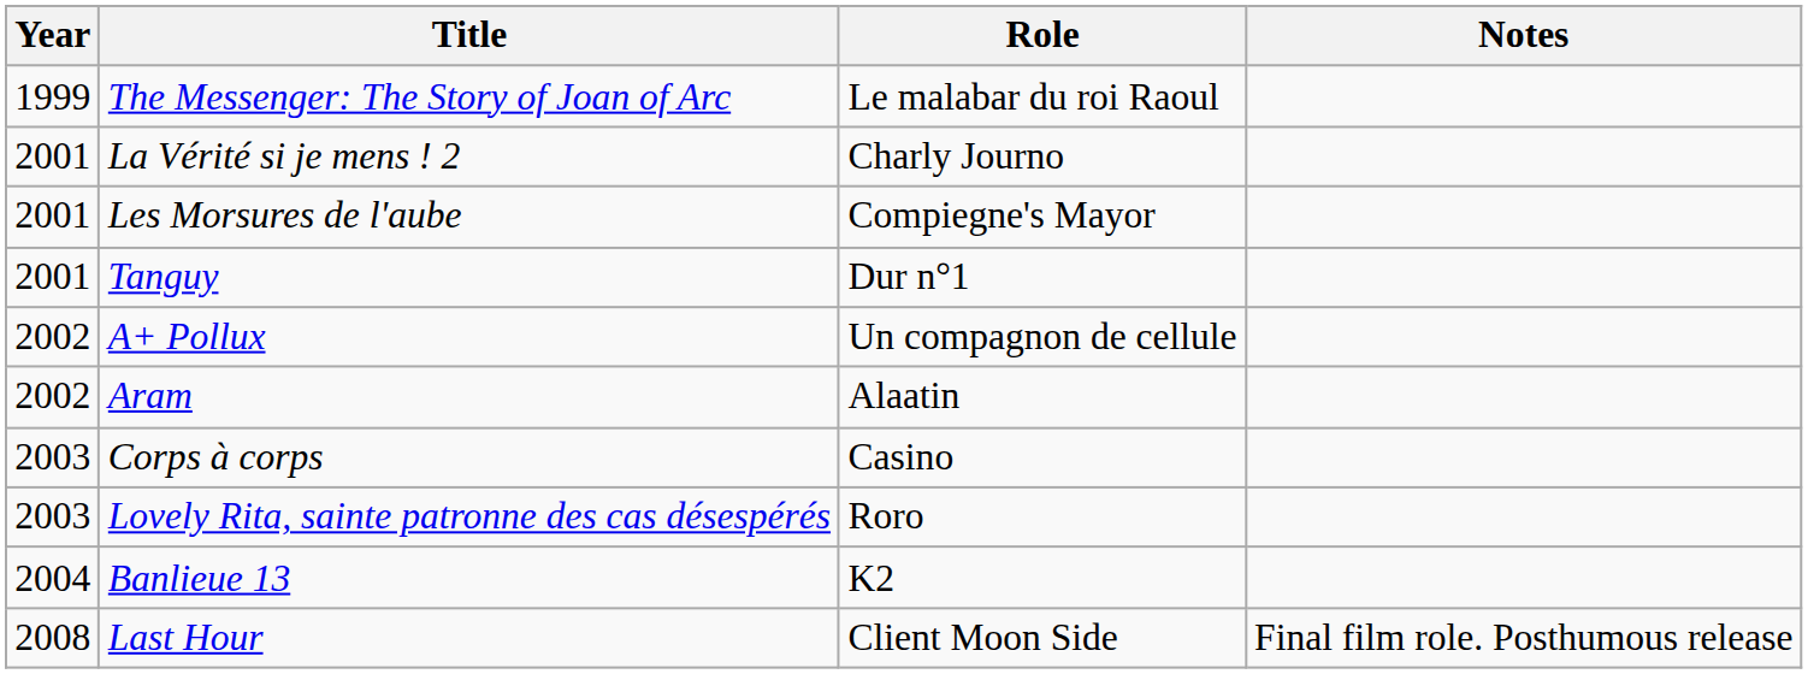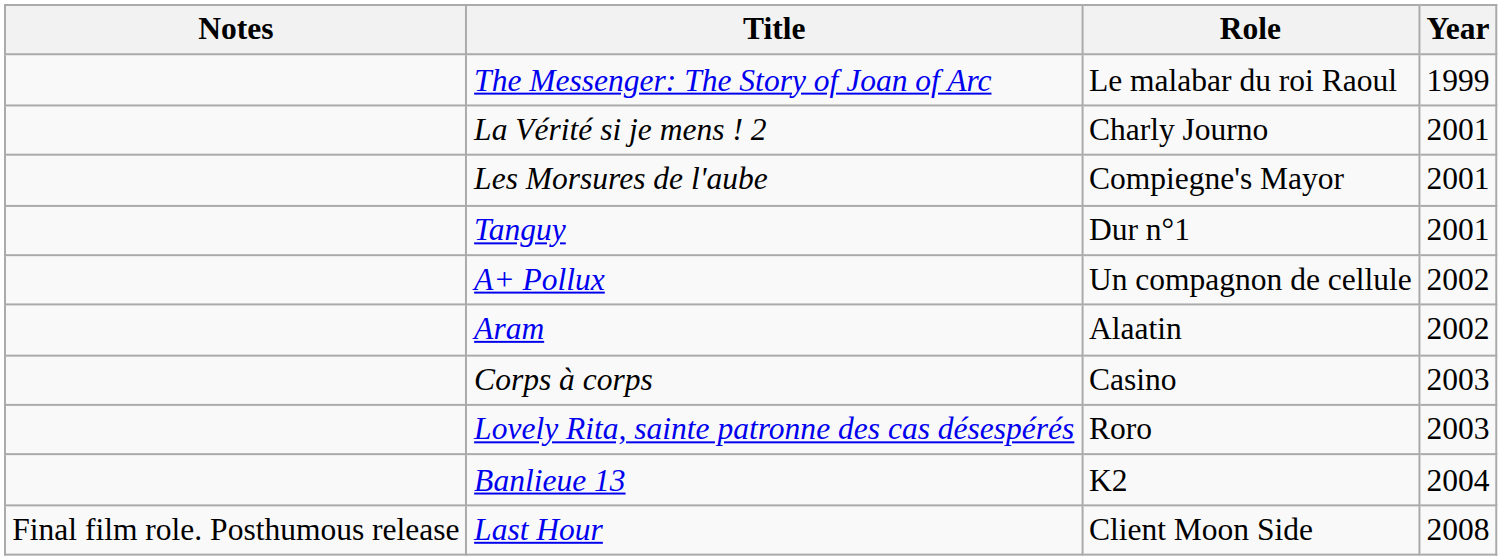columns swapped: Year <-> Notes
